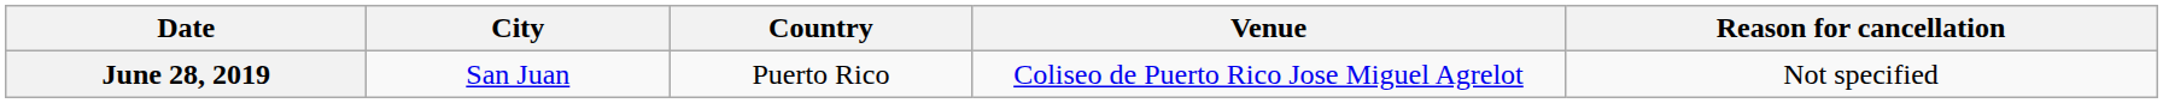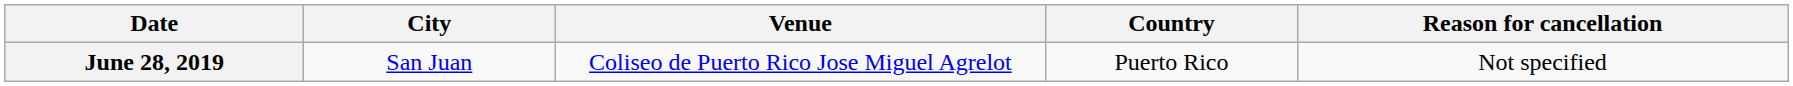columns swapped: Country <-> Venue
